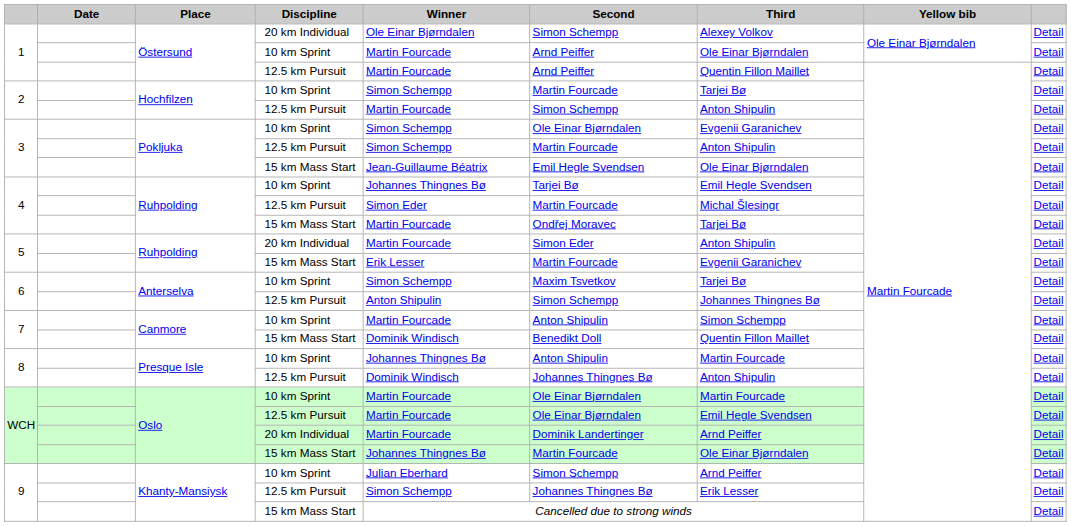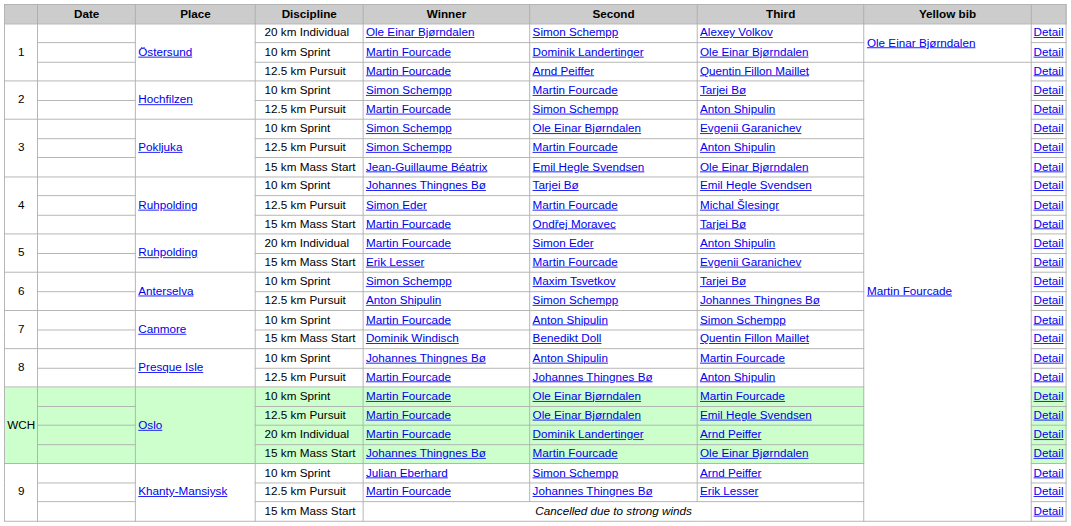1 / 10 km Sprint | Second: Arnd Peiffer -> Dominik Landertinger
8 / 12.5 km Pursuit | Winner: Dominik Windisch -> Martin Fourcade
9 / 12.5 km Pursuit | Winner: Simon Schempp -> Martin Fourcade
